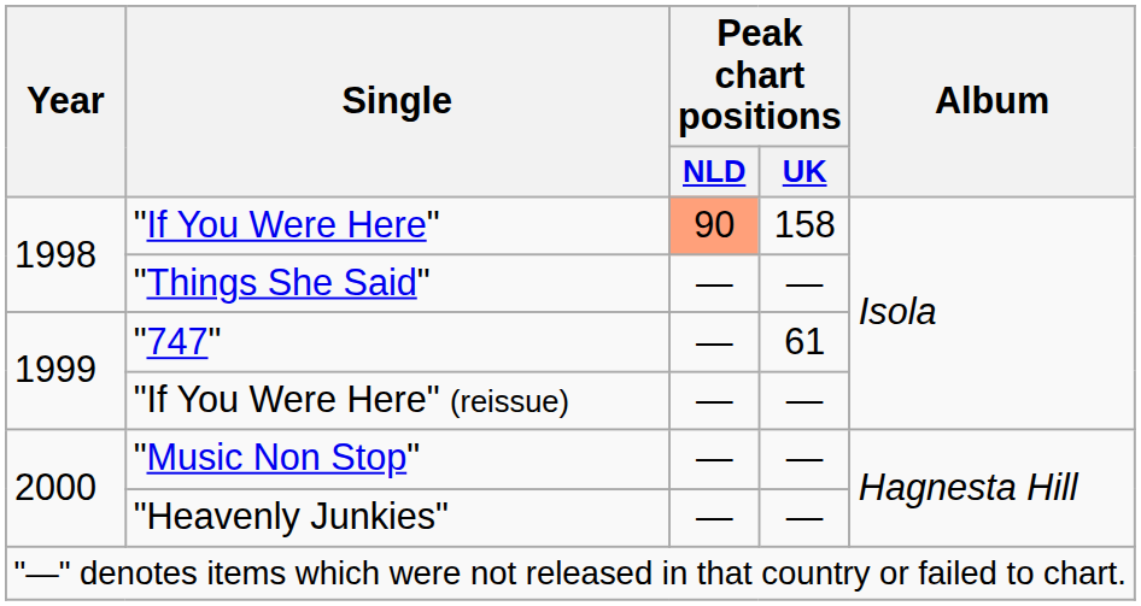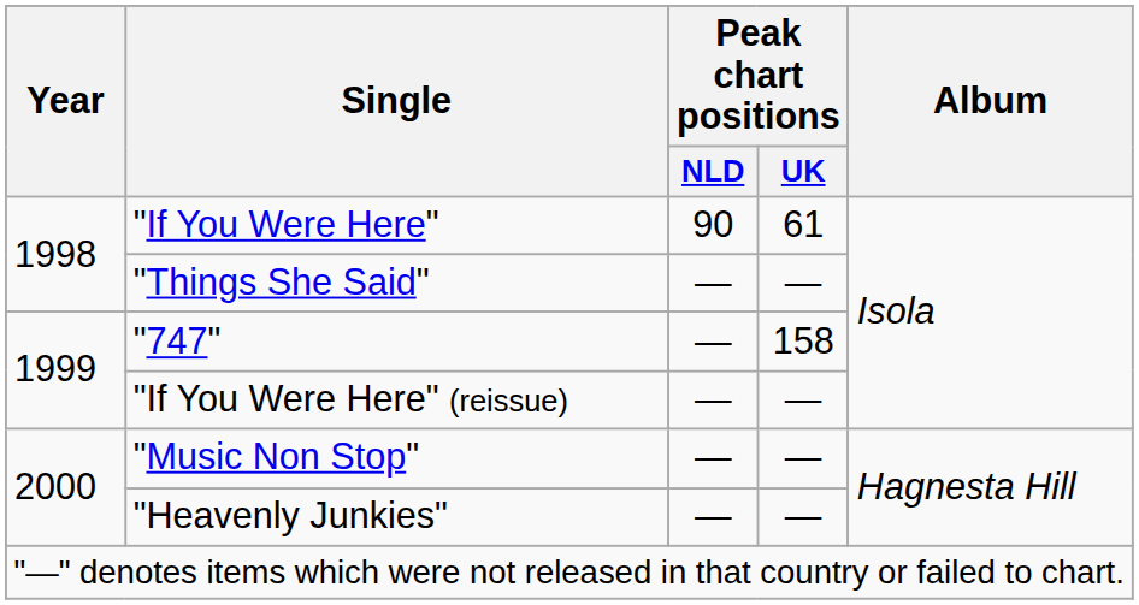"If You Were Here" | Peak chart positions / NLD: lightsalmon background -> no background
"If You Were Here" | Peak chart positions / UK: 158 -> 61
"747" | Peak chart positions / UK: 61 -> 158
